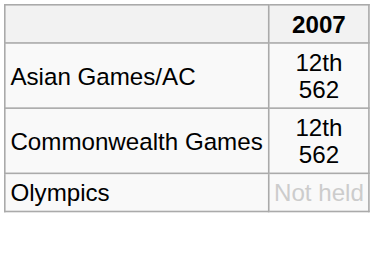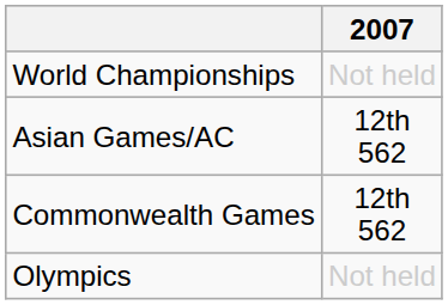+ row: World Championships | Not held
